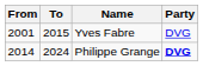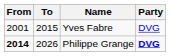Philippe Grange | From: normal -> bold
Philippe Grange | To: 2024 -> 2026
